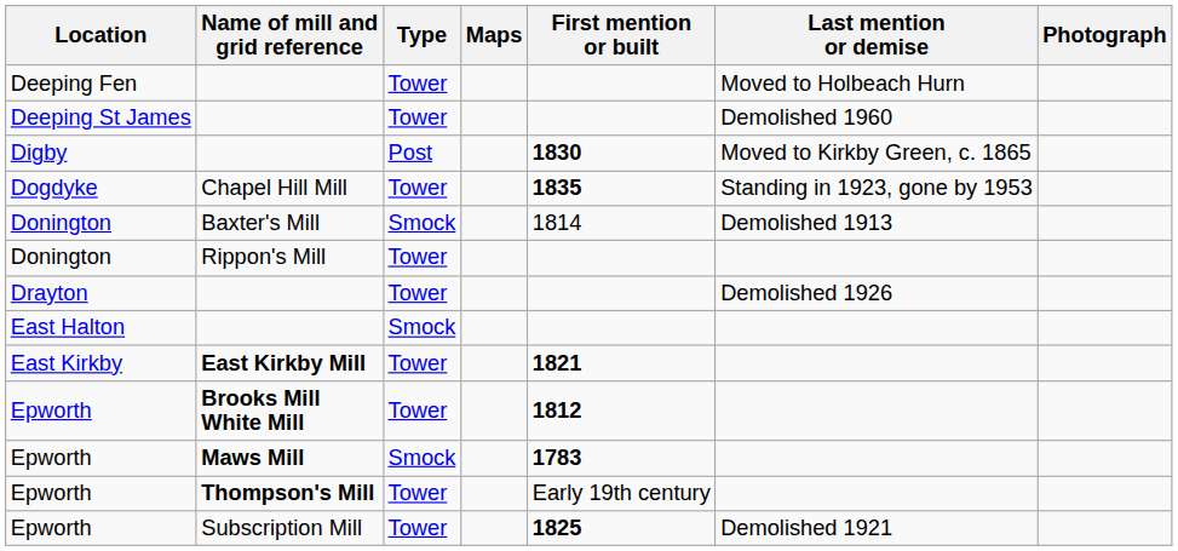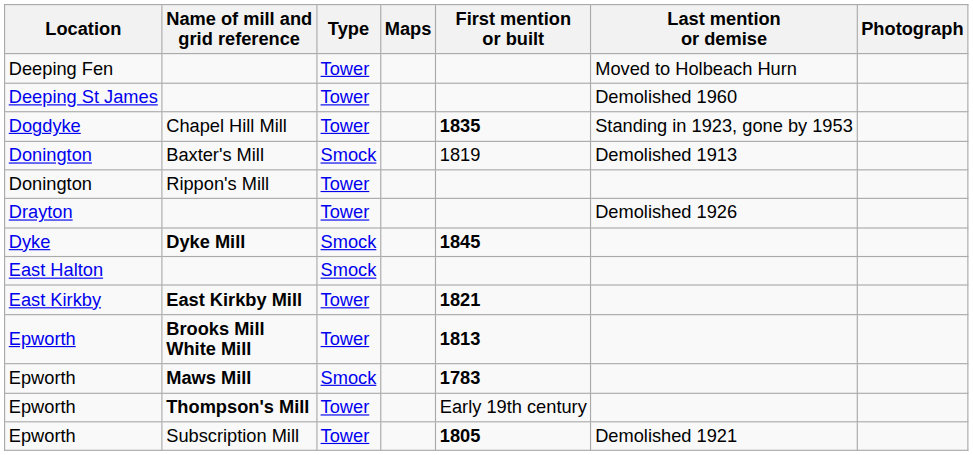- row: Digby | Post | 1830 | Moved to Kirkby Green, c. 1865
Donington / Baxter's Mill | First mention or built: 1814 -> 1819
+ row: Dyke | Dyke Mill | Smock | 1845
Epworth / Brooks Mill White Mill | First mention or built: 1812 -> 1813
Epworth / Subscription Mill | First mention or built: 1825 -> 1805
